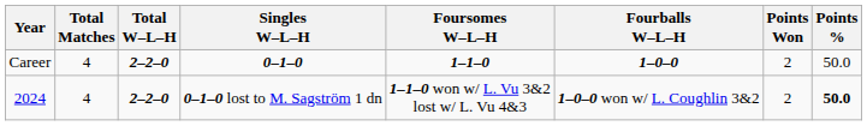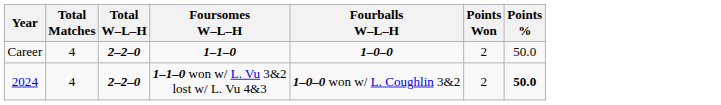- column: Singles W–L–H | 0–1–0 | 0–1–0 lost to M. Sagström 1 dn
